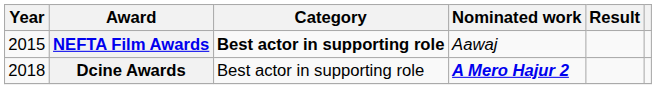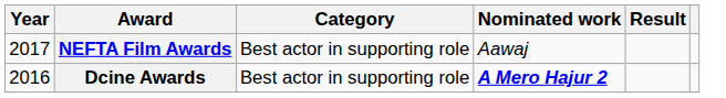NEFTA Film Awards | Year: 2015 -> 2017
NEFTA Film Awards | Category: bold -> normal
Dcine Awards | Year: 2018 -> 2016
